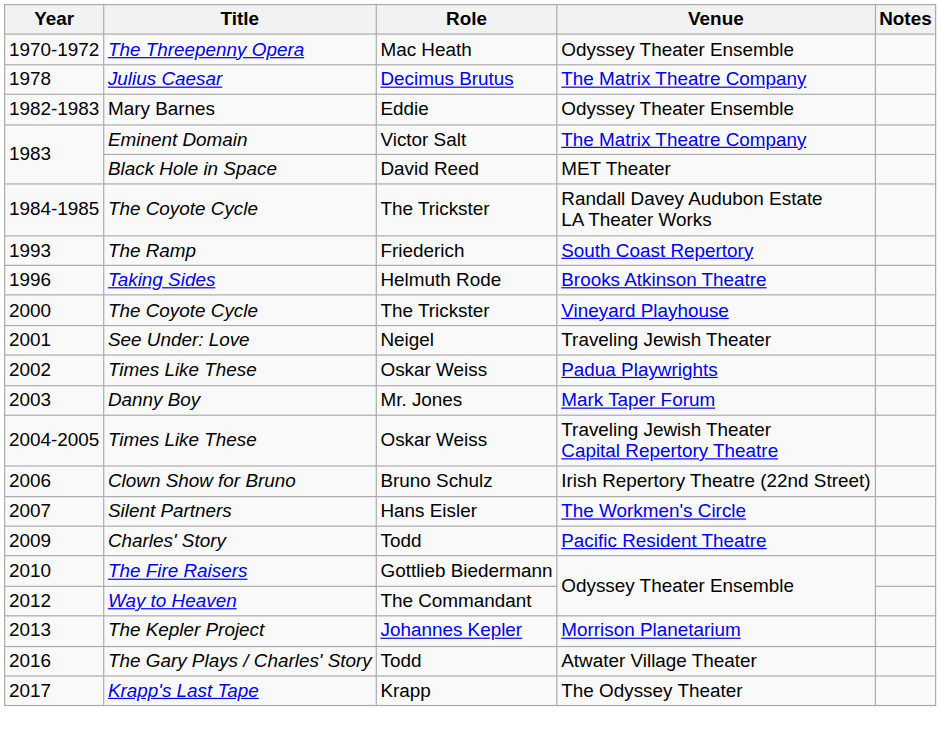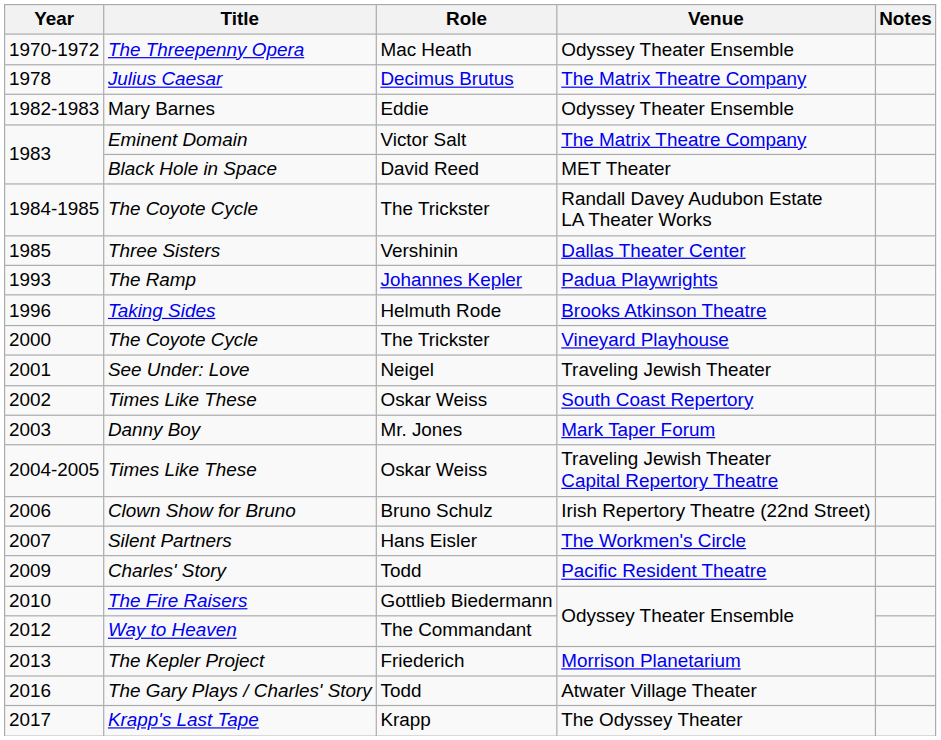+ row: 1985 | Three Sisters | Vershinin | Dallas Theater Center
The Ramp | Role: Friederich -> Johannes Kepler
The Ramp | Venue: South Coast Repertory -> Padua Playwrights
2002 / Times Like These | Venue: Padua Playwrights -> South Coast Repertory
The Kepler Project | Role: Johannes Kepler -> Friederich
